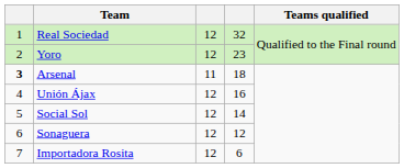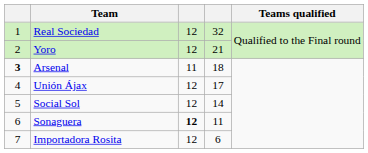Yoro | column 4: 23 -> 21
Unión Ájax | column 4: 16 -> 17
Sonaguera | column 3: normal -> bold
Sonaguera | column 4: 12 -> 11
